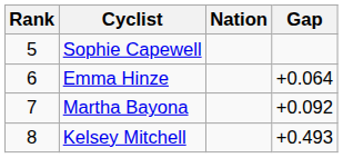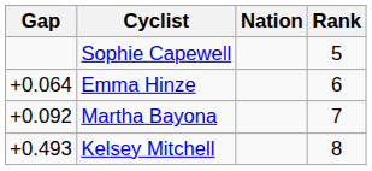columns swapped: Rank <-> Gap
